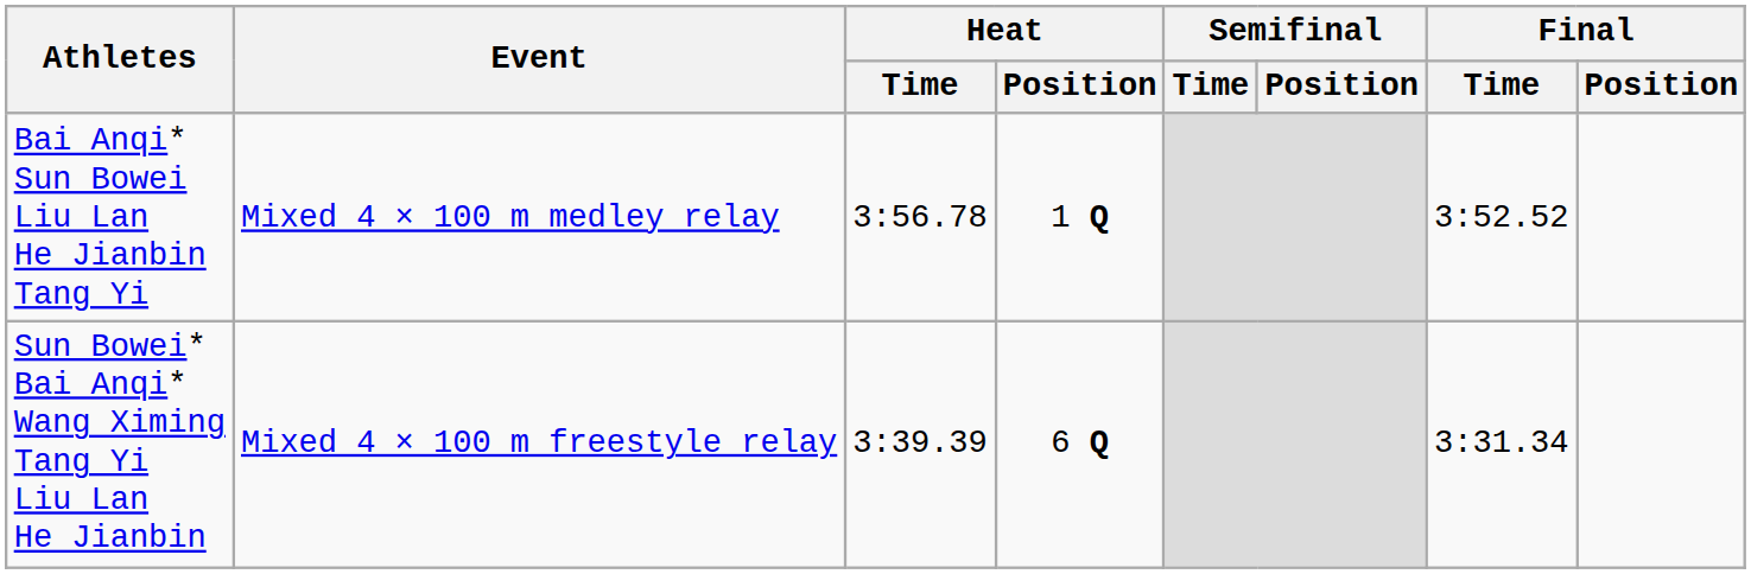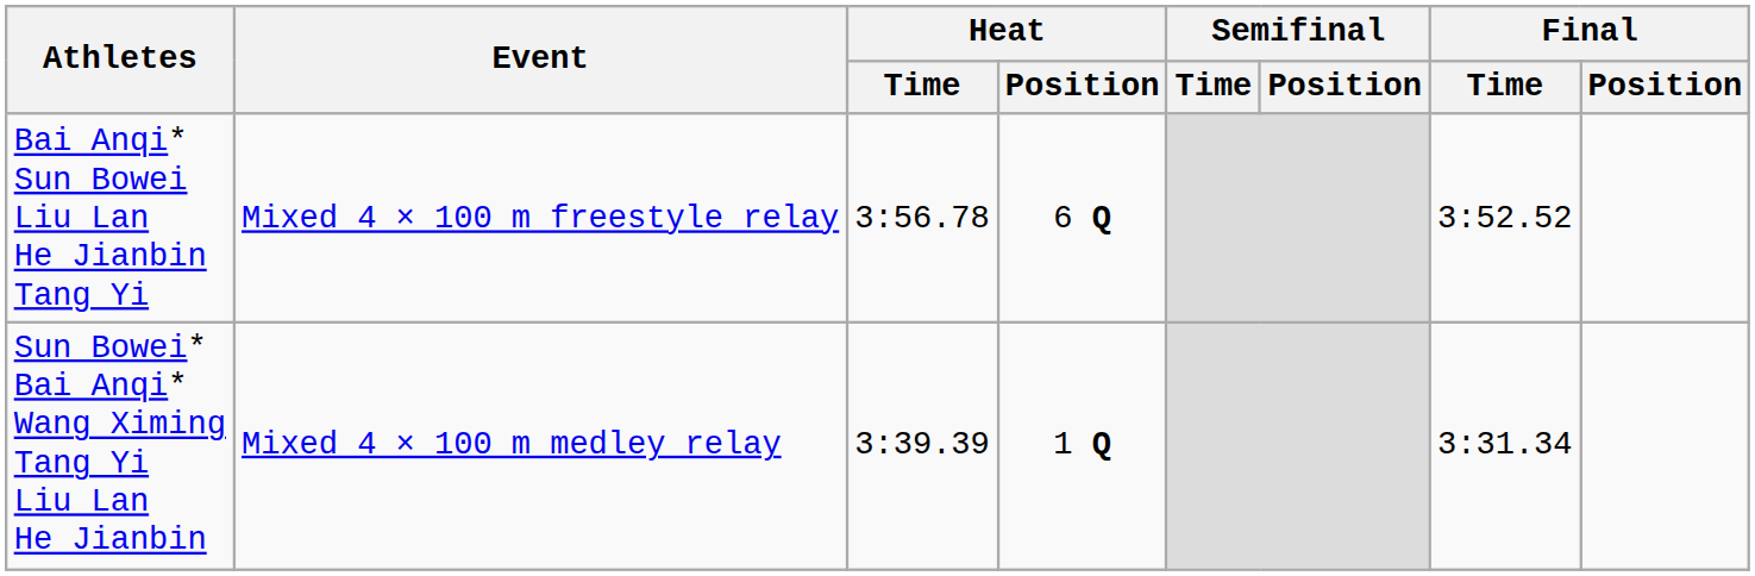Bai Anqi* Sun Bowei Liu Lan He Jianbin Tang Yi | Event: Mixed 4 × 100 m medley relay -> Mixed 4 × 100 m freestyle relay
Bai Anqi* Sun Bowei Liu Lan He Jianbin Tang Yi | Heat / Position: 1 Q -> 6 Q
Sun Bowei* Bai Anqi* Wang Ximing Tang Yi Liu Lan He Jianbin | Event: Mixed 4 × 100 m freestyle relay -> Mixed 4 × 100 m medley relay
Sun Bowei* Bai Anqi* Wang Ximing Tang Yi Liu Lan He Jianbin | Heat / Position: 6 Q -> 1 Q
